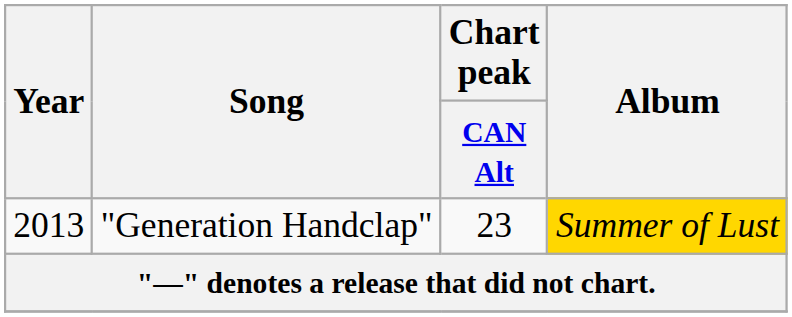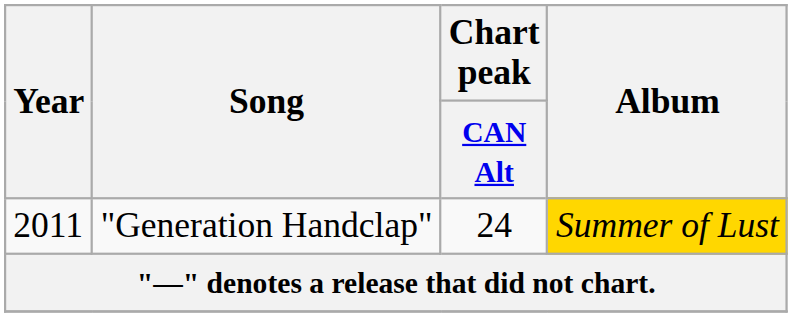"Generation Handclap" | Year: 2013 -> 2011
"Generation Handclap" | Chart peak / CAN Alt: 23 -> 24
